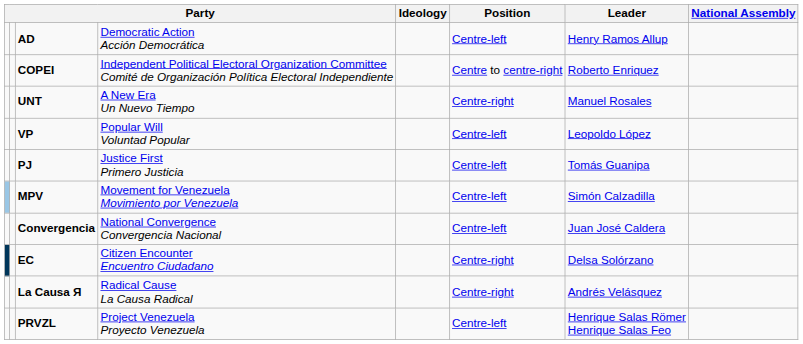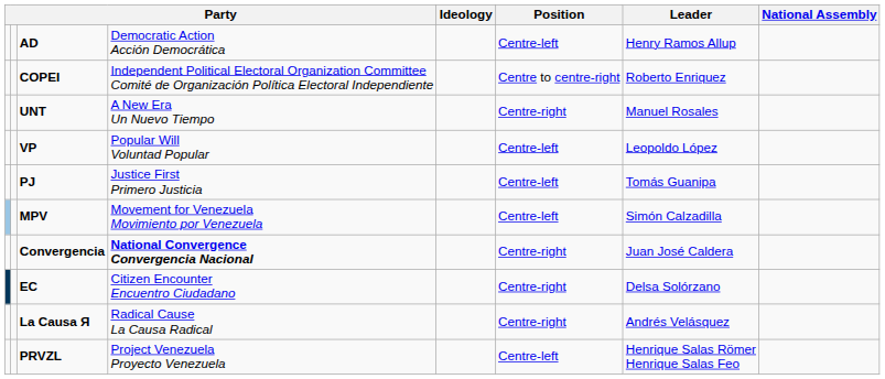Convergencia | column 4: normal -> bold
Convergencia | Position: Centre-left -> Centre-right
